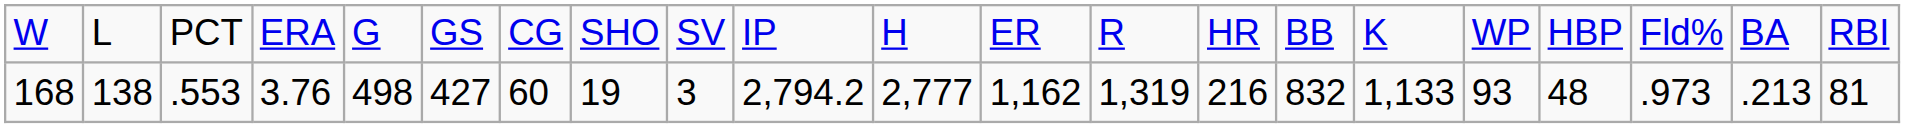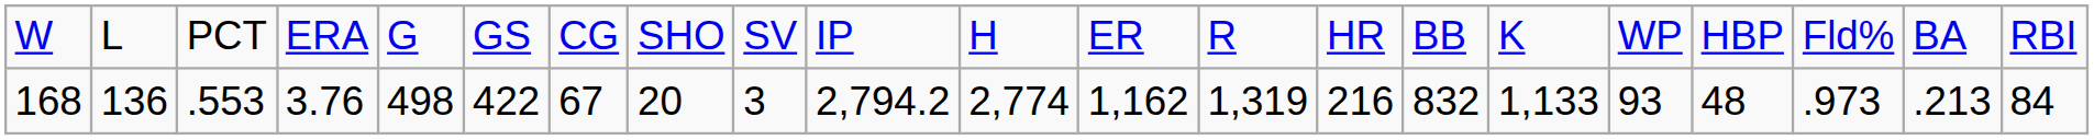168 | column 2: 138 -> 136
168 | column 6: 427 -> 422
168 | column 7: 60 -> 67
168 | column 8: 19 -> 20
168 | column 11: 2,777 -> 2,774
168 | column 21: 81 -> 84
